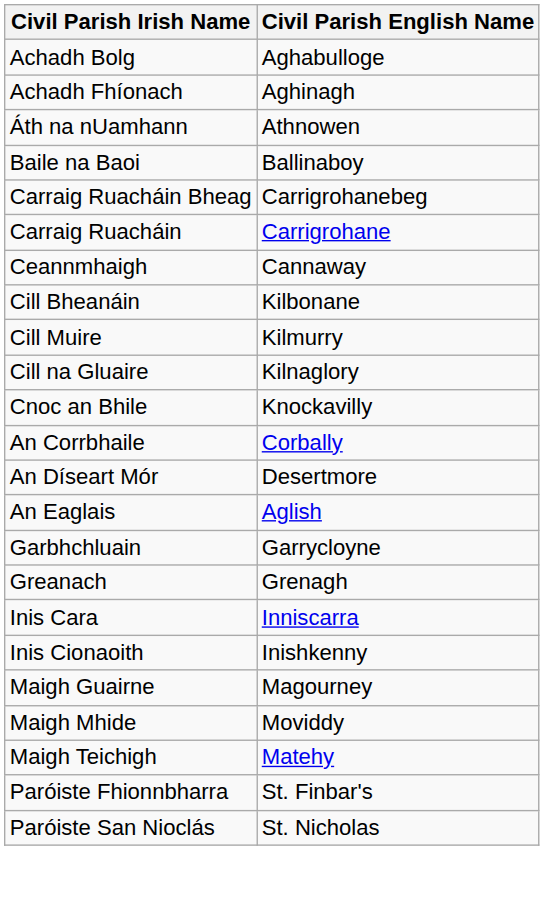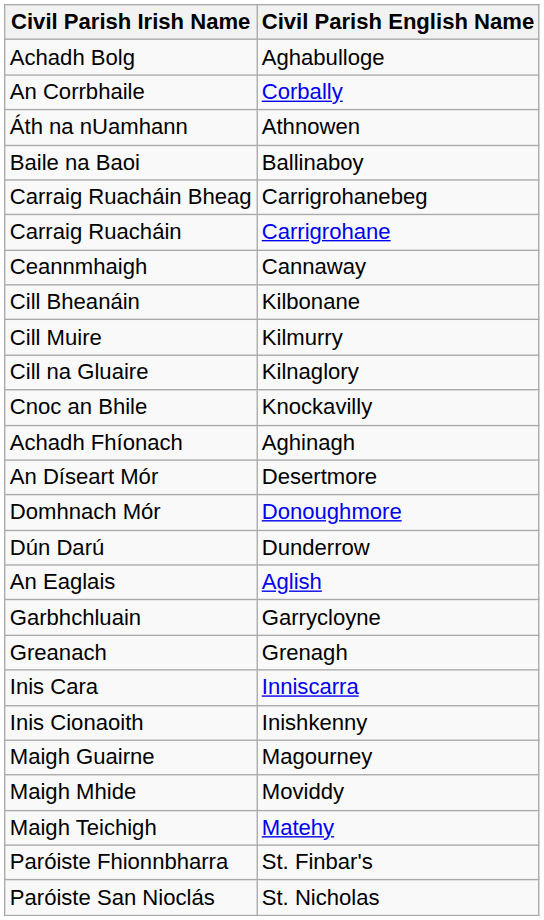rows swapped: Achadh Fhíonach <-> An Corrbhaile
+ row: Domhnach Mór | Donoughmore
+ row: Dún Darú | Dunderrow
